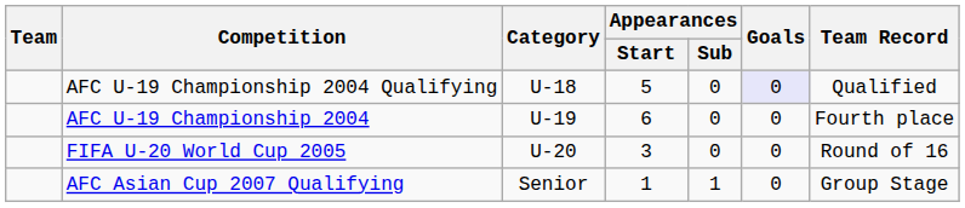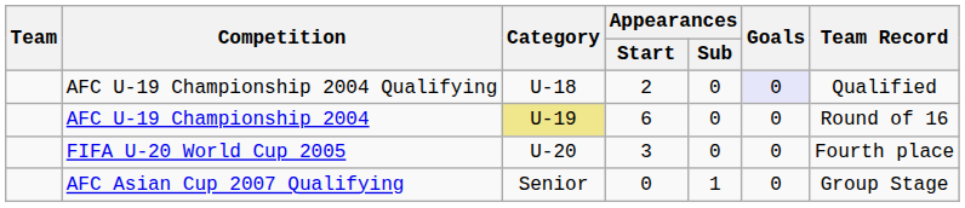AFC U-19 Championship 2004 Qualifying | Appearances / Start: 5 -> 2
AFC U-19 Championship 2004 | Category: no background -> khaki background
AFC U-19 Championship 2004 | Team Record: Fourth place -> Round of 16
FIFA U-20 World Cup 2005 | Team Record: Round of 16 -> Fourth place
AFC Asian Cup 2007 Qualifying | Appearances / Start: 1 -> 0
